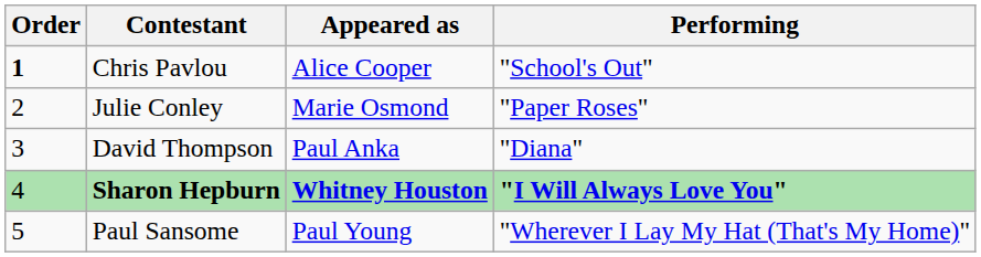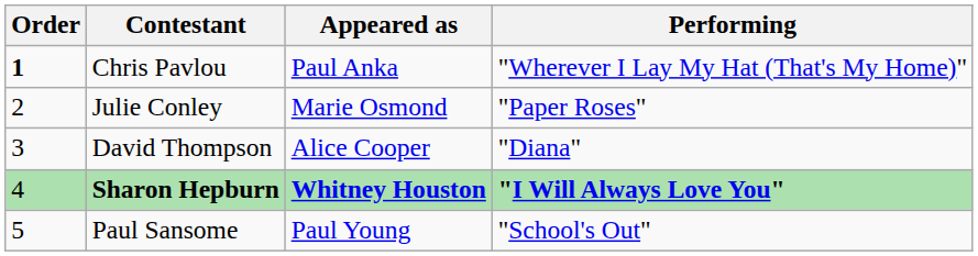Chris Pavlou | Appeared as: Alice Cooper -> Paul Anka
Chris Pavlou | Performing: "School's Out" -> "Wherever I Lay My Hat (That's My Home)"
David Thompson | Appeared as: Paul Anka -> Alice Cooper
Paul Sansome | Performing: "Wherever I Lay My Hat (That's My Home)" -> "School's Out"
